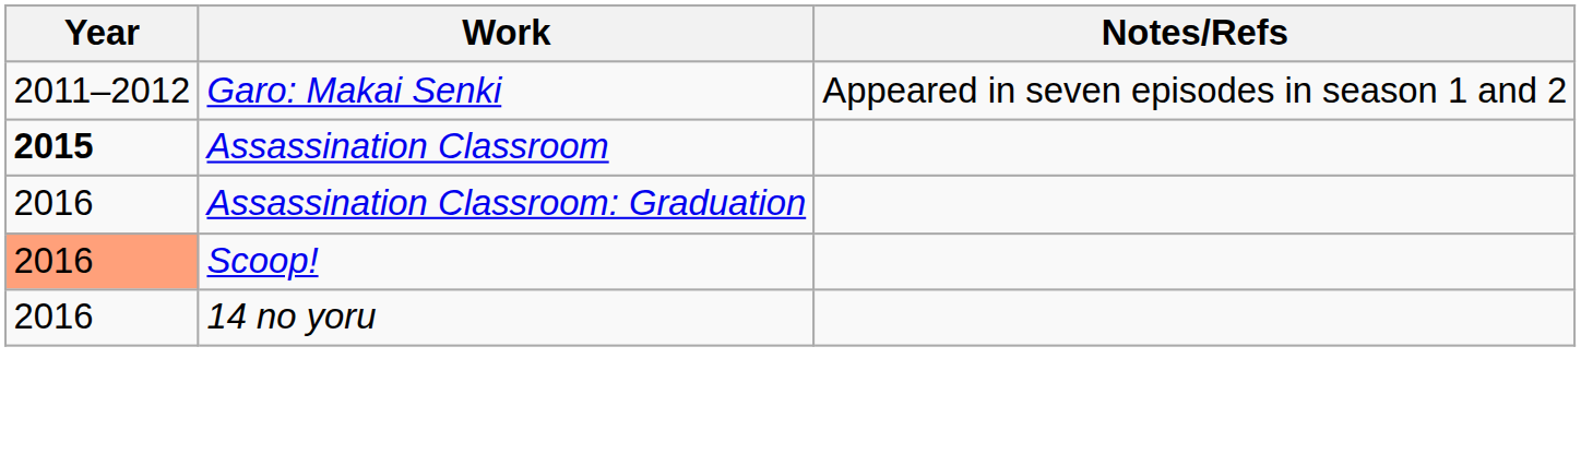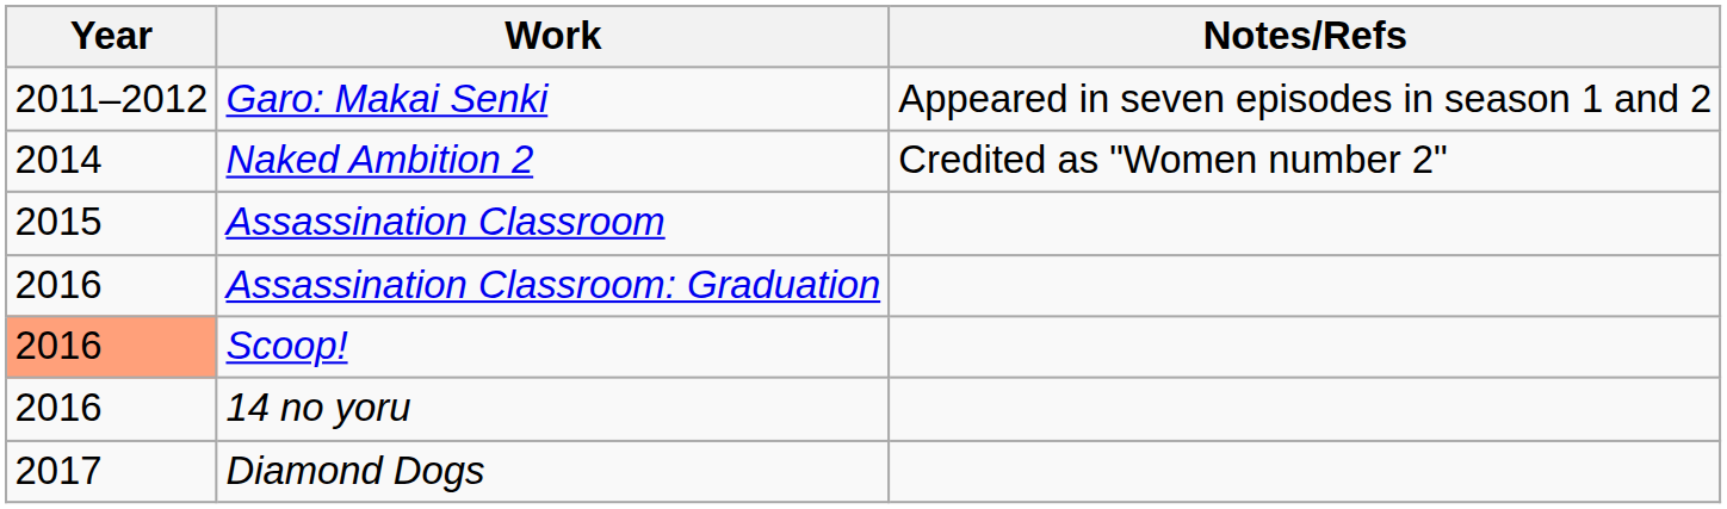+ row: 2014 | Naked Ambition 2 | Credited as "Women number 2"
Assassination Classroom | Year: bold -> normal
+ row: 2017 | Diamond Dogs
